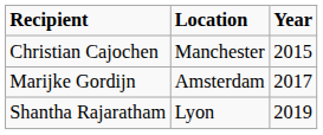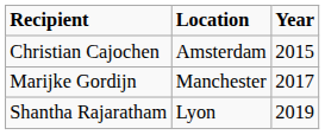Christian Cajochen | Location: Manchester -> Amsterdam
Marijke Gordijn | Location: Amsterdam -> Manchester
